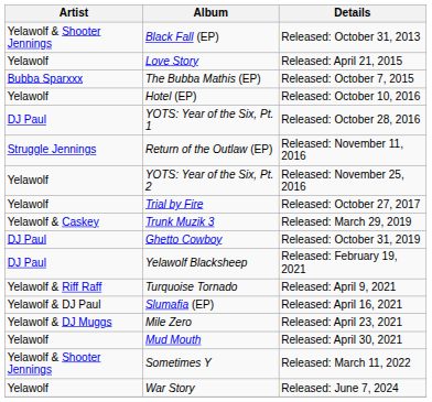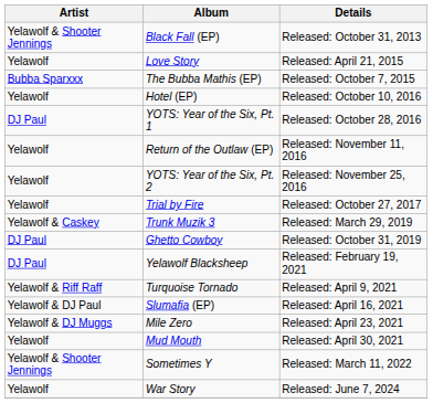Return of the Outlaw (EP) | Artist: Struggle Jennings -> Yelawolf
